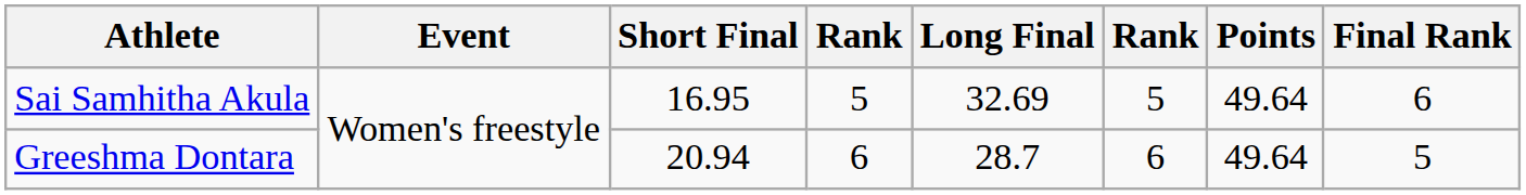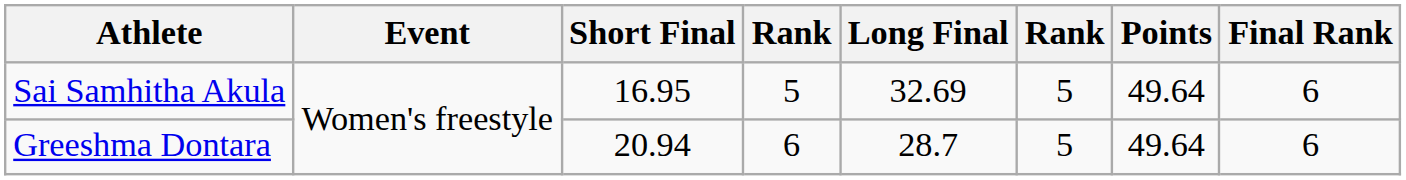Greeshma Dontara | column 6: 6 -> 5
Greeshma Dontara | Final Rank: 5 -> 6
